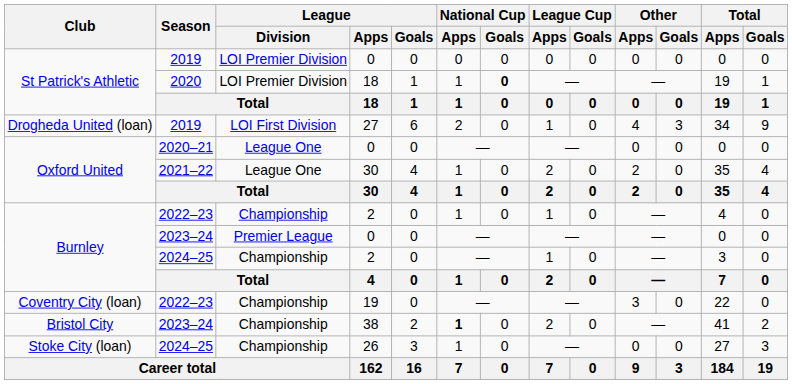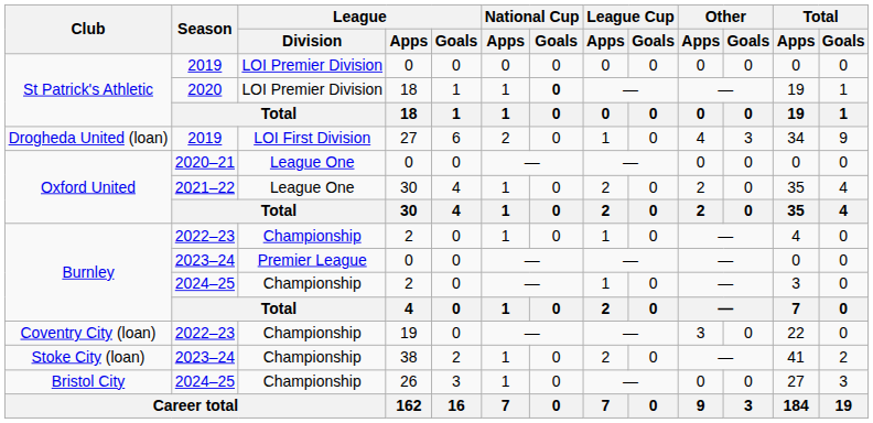38 | Club: Bristol City -> Stoke City (loan)
38 | National Cup / Apps: bold -> normal
26 | Club: Stoke City (loan) -> Bristol City
